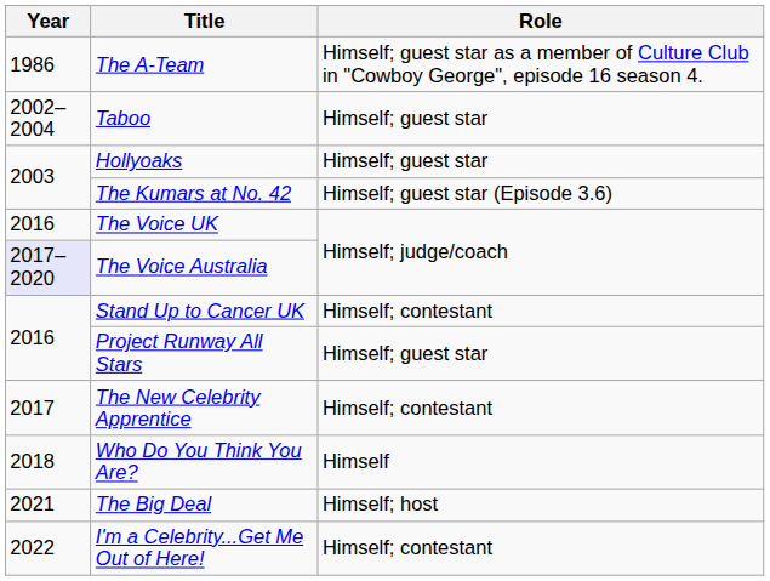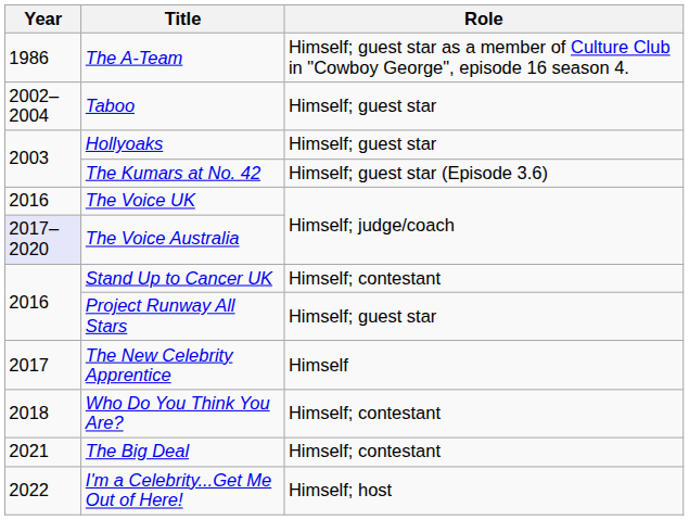The New Celebrity Apprentice | Role: Himself; contestant -> Himself
Who Do You Think You Are? | Role: Himself -> Himself; contestant
The Big Deal | Role: Himself; host -> Himself; contestant
I'm a Celebrity...Get Me Out of Here! | Role: Himself; contestant -> Himself; host
